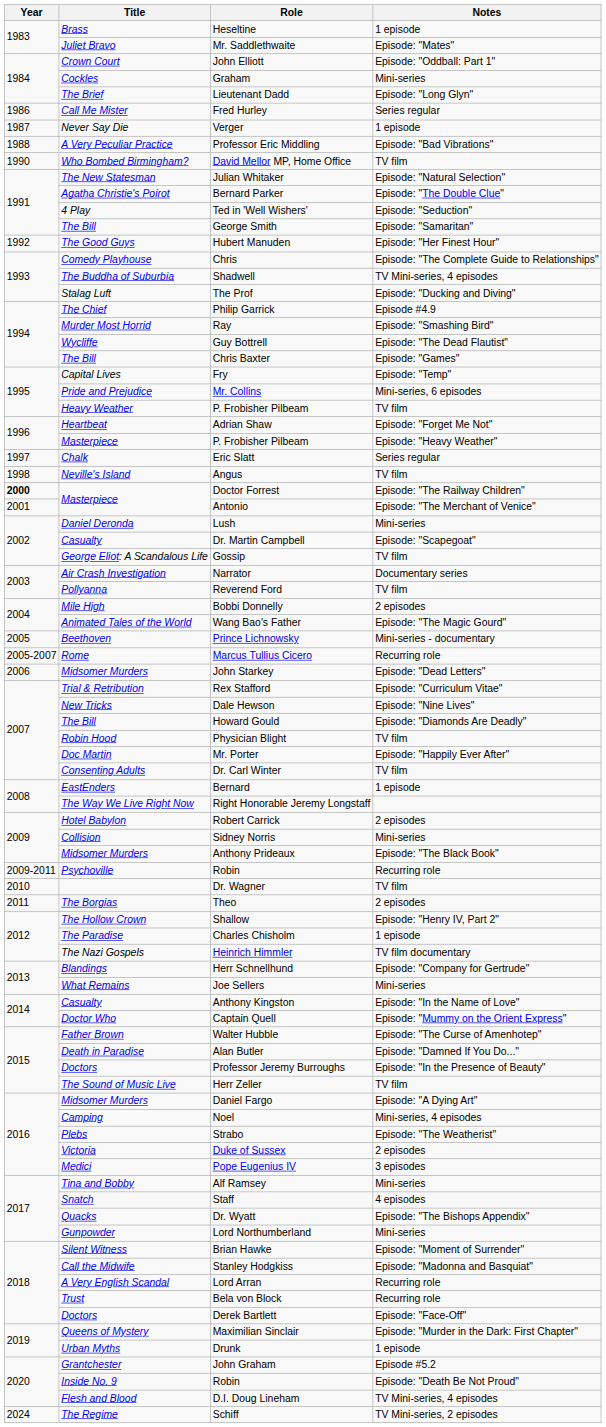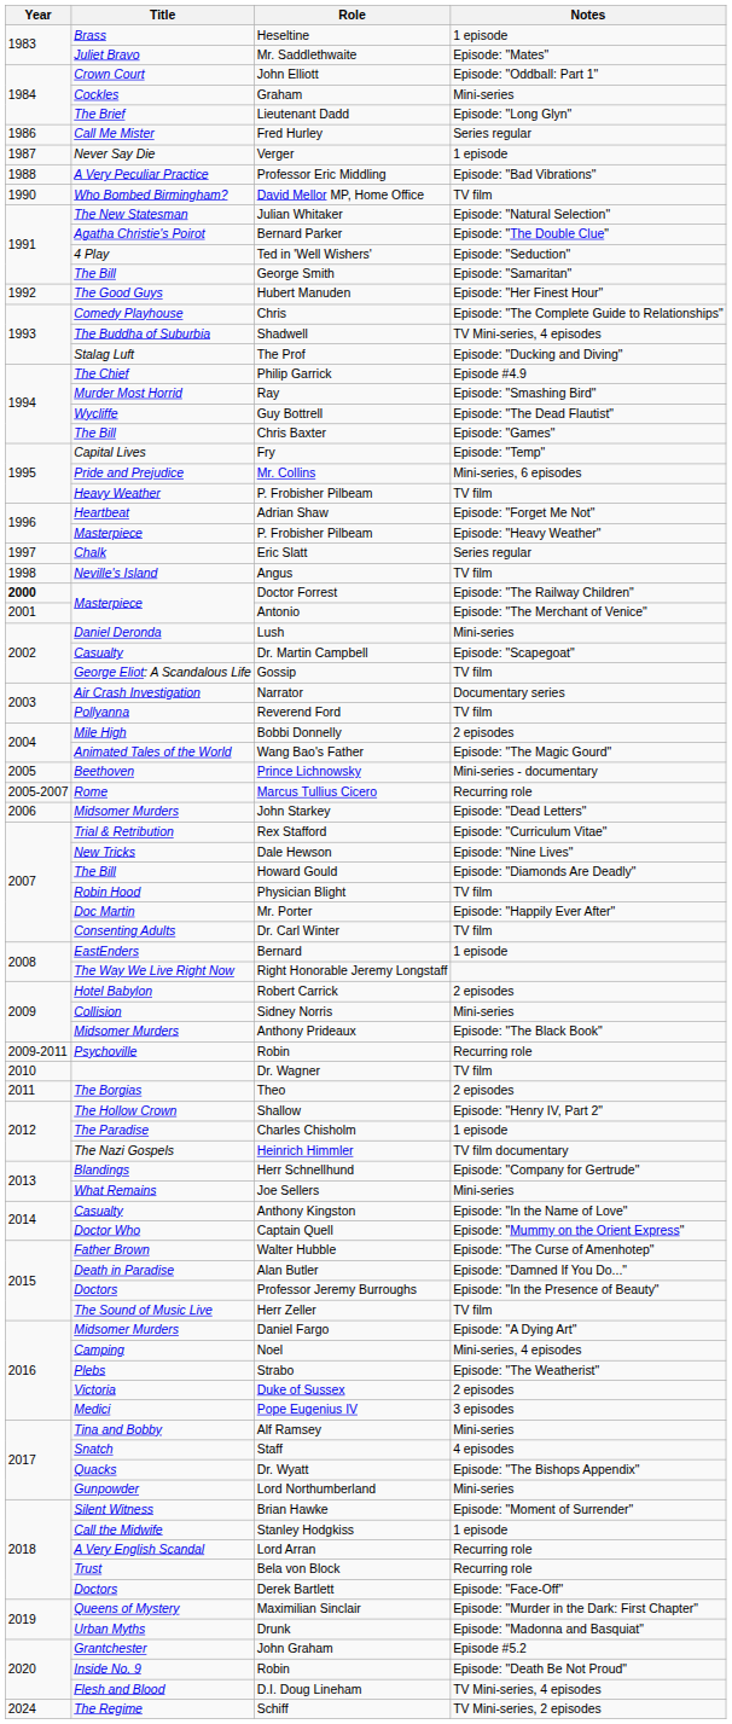Stanley Hodgkiss | Notes: Episode: "Madonna and Basquiat" -> 1 episode
Drunk | Notes: 1 episode -> Episode: "Madonna and Basquiat"
